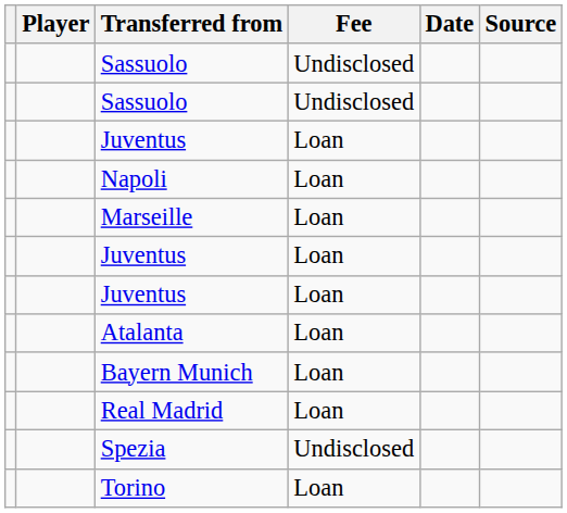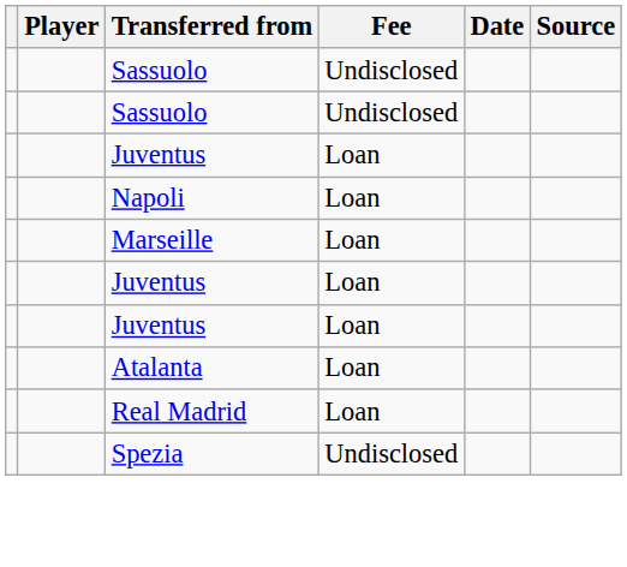- row: Bayern Munich | Loan
- row: Torino | Loan
